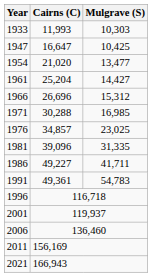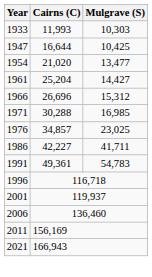1947 | Cairns (C): 16,647 -> 16,644
- row: 1981 | 39,096 | 31,335
1986 | Cairns (C): 49,227 -> 42,227
